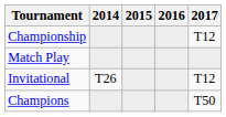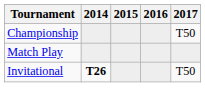Championship | 2017: T12 -> T50
Invitational | 2014: normal -> bold
Invitational | 2017: T12 -> T50
- row: Champions | T50
